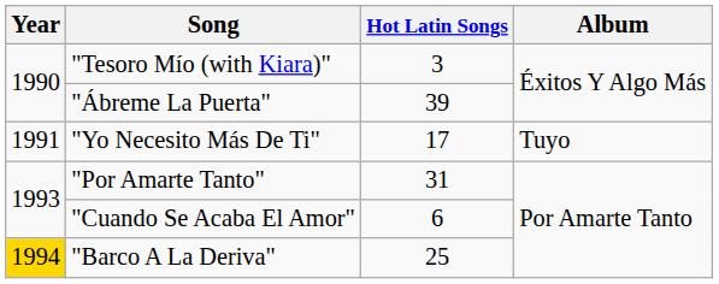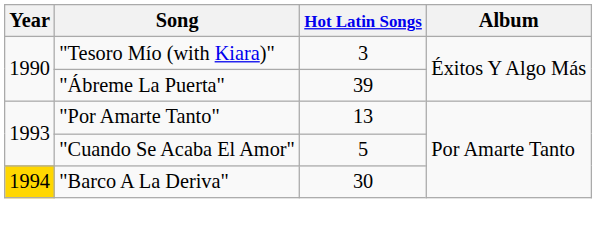- row: 1991 | "Yo Necesito Más De Ti" | 17 | Tuyo
"Por Amarte Tanto" | Hot Latin Songs: 31 -> 13
"Cuando Se Acaba El Amor" | Hot Latin Songs: 6 -> 5
"Barco A La Deriva" | Hot Latin Songs: 25 -> 30
